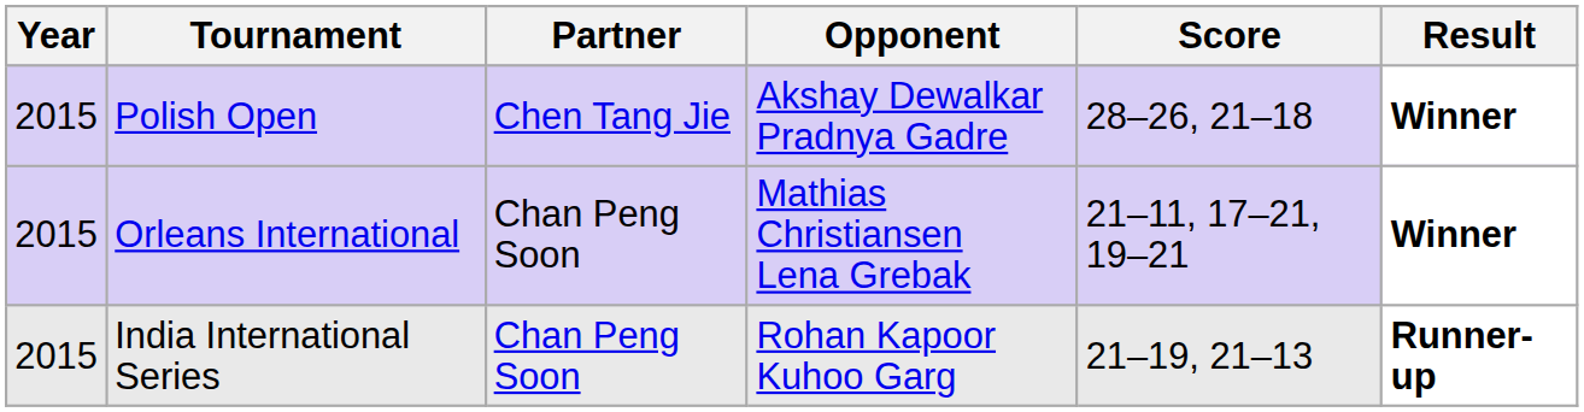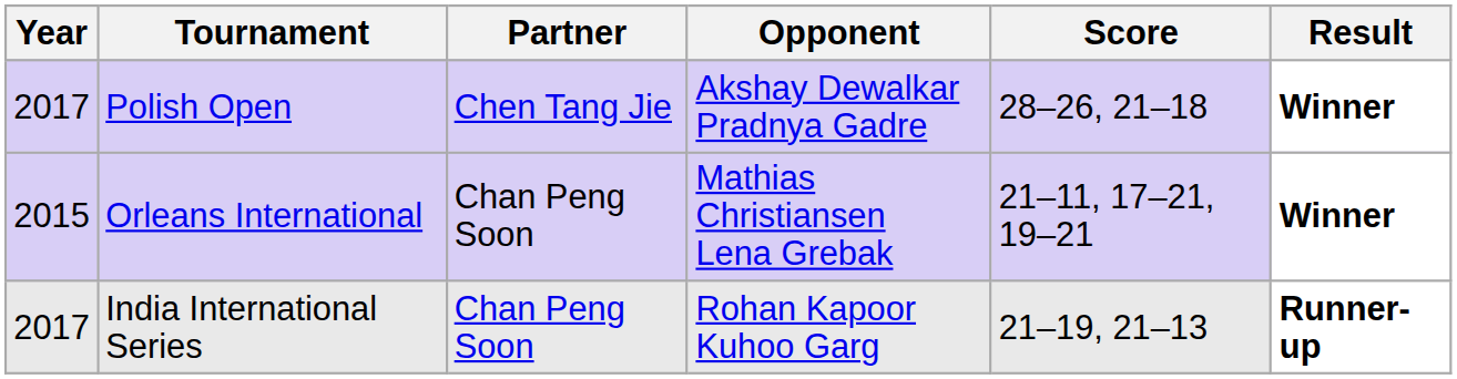Polish Open | Year: 2015 -> 2017
India International Series | Year: 2015 -> 2017
